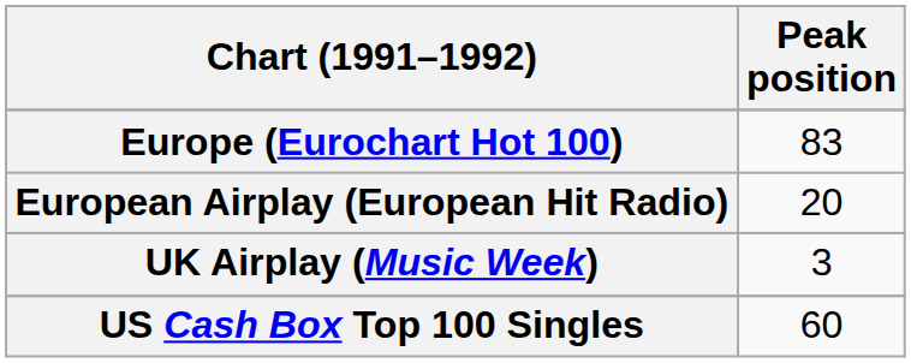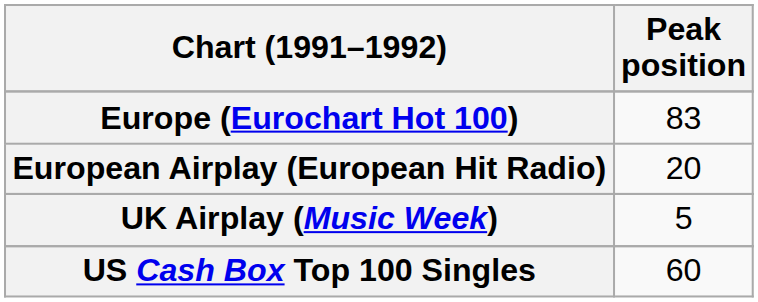UK Airplay (Music Week) | Peak position: 3 -> 5
